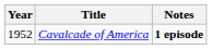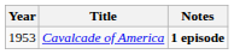Cavalcade of America | Year: 1952 -> 1953
